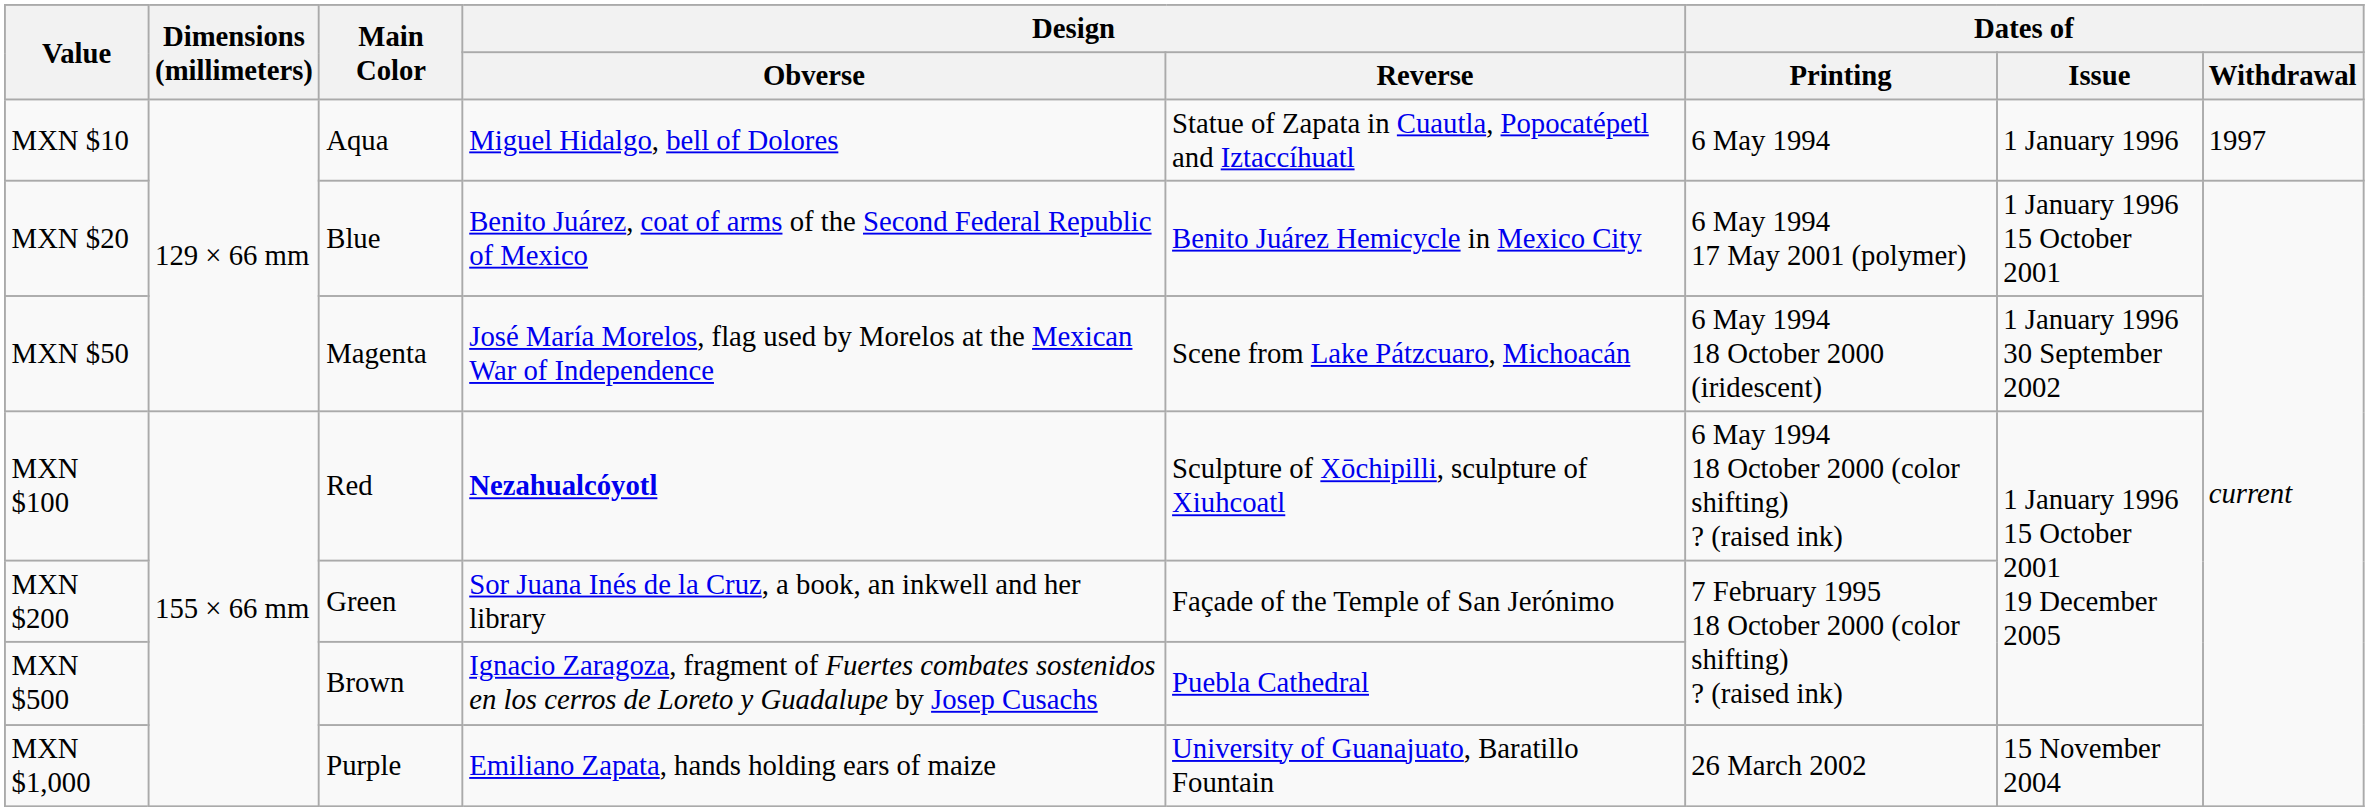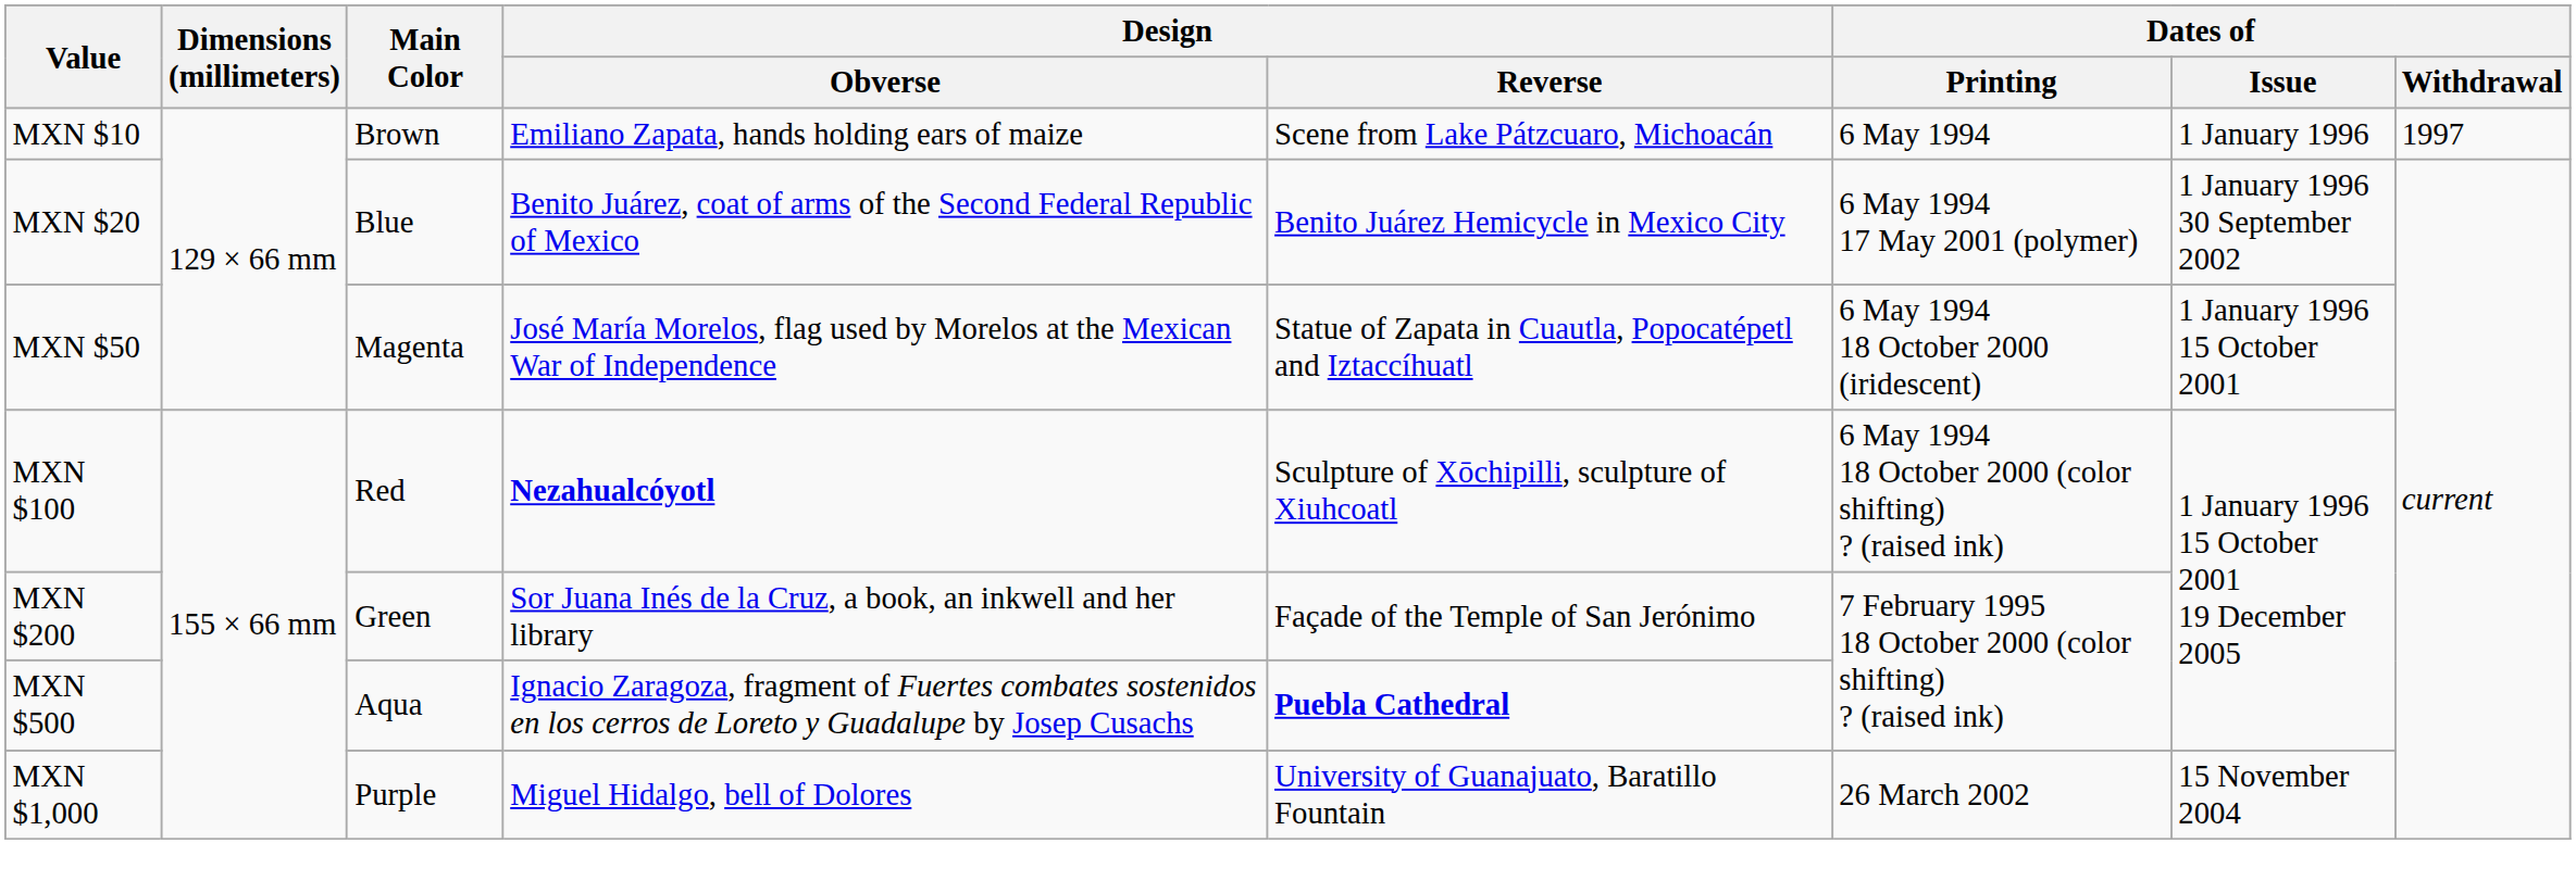MXN $10 | Main Color: Aqua -> Brown
MXN $10 | Design / Obverse: Miguel Hidalgo, bell of Dolores -> Emiliano Zapata, hands holding ears of maize
MXN $10 | Design / Reverse: Statue of Zapata in Cuautla, Popocatépetl and Iztaccíhuatl -> Scene from Lake Pátzcuaro, Michoacán
MXN $20 | Dates of / Issue: 1 January 1996 15 October 2001 -> 1 January 1996 30 September 2002
MXN $50 | Design / Reverse: Scene from Lake Pátzcuaro, Michoacán -> Statue of Zapata in Cuautla, Popocatépetl and Iztaccíhuatl
MXN $50 | Dates of / Issue: 1 January 1996 30 September 2002 -> 1 January 1996 15 October 2001
MXN $500 | Main Color: Brown -> Aqua
MXN $500 | Design / Reverse: normal -> bold
MXN $1,000 | Design / Obverse: Emiliano Zapata, hands holding ears of maize -> Miguel Hidalgo, bell of Dolores
